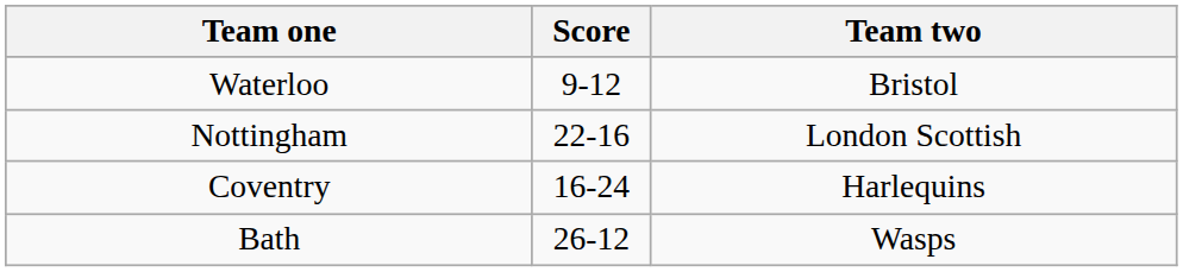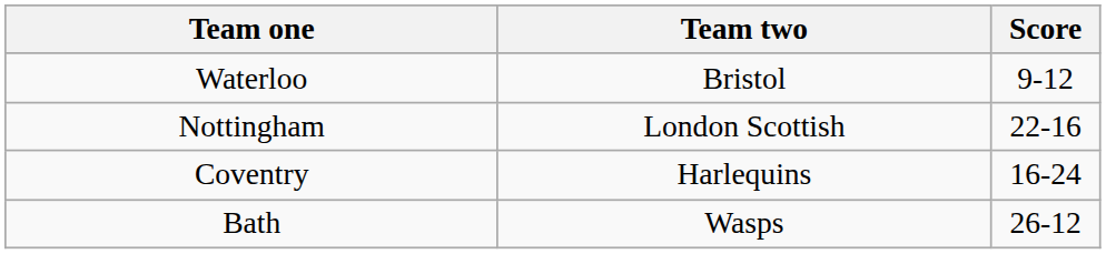columns swapped: Team two <-> Score
